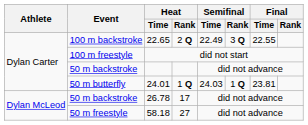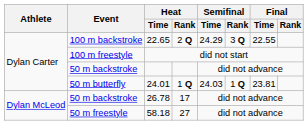22.65 | Semifinal / Time: 22.49 -> 24.29
